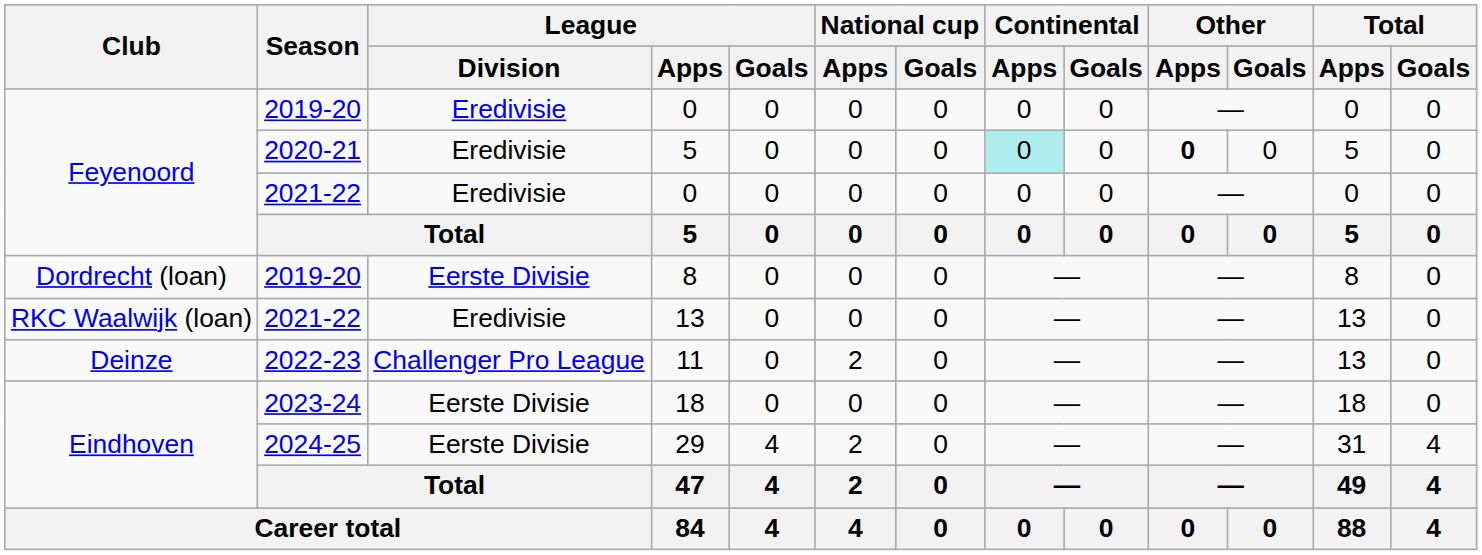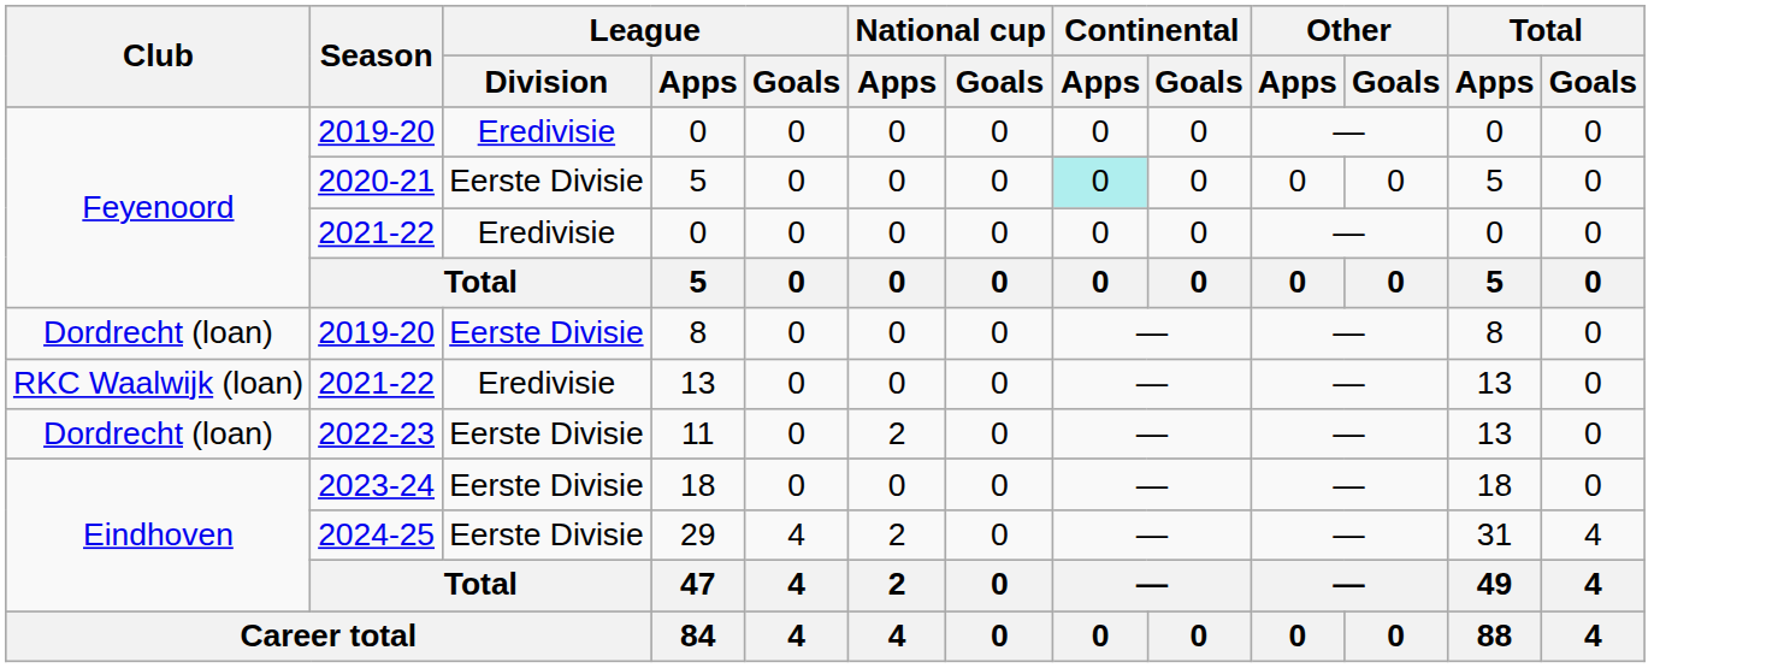2020-21 / 5 | League / Division: Eredivisie -> Eerste Divisie
2020-21 / 5 | Other / Apps: bold -> normal
11 | Club: Deinze -> Dordrecht (loan)
11 | League / Division: Challenger Pro League -> Eerste Divisie
